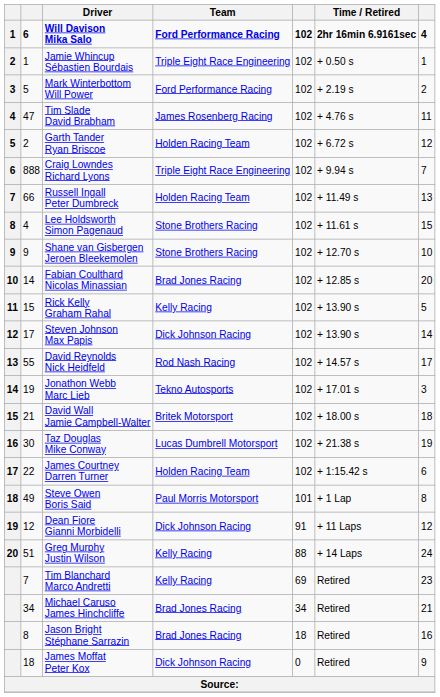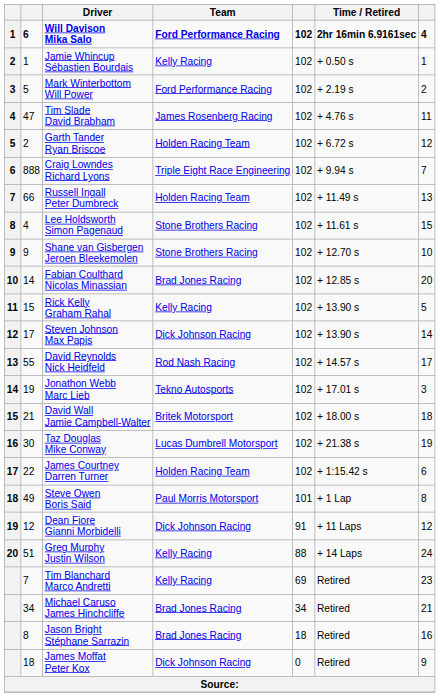Jamie Whincup Sébastien Bourdais | Team: Triple Eight Race Engineering -> Kelly Racing
